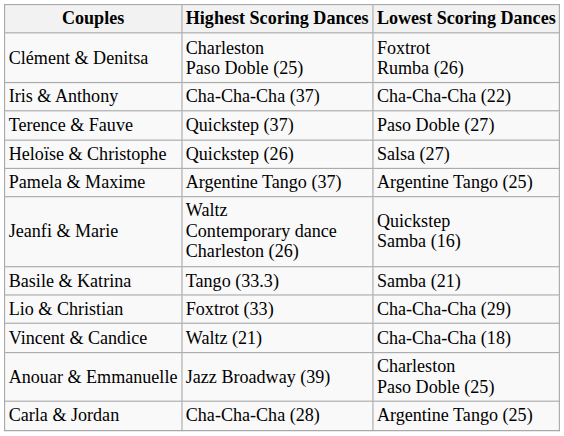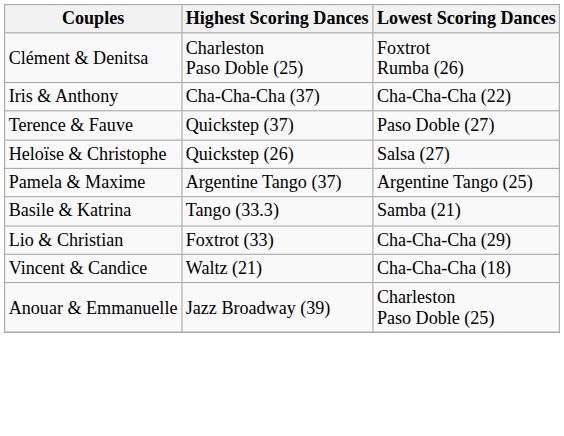- row: Jeanfi & Marie | Waltz Contemporary dance Charleston (26) | Quickstep Samba (16)
- row: Carla & Jordan | Cha-Cha-Cha (28) | Argentine Tango (25)
